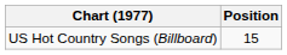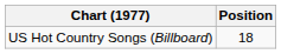US Hot Country Songs (Billboard) | Position: 15 -> 18
